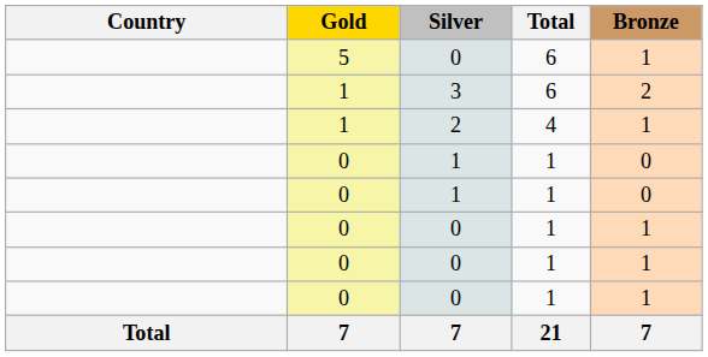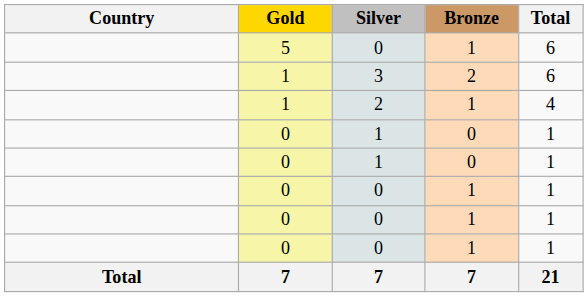columns swapped: Bronze <-> Total
